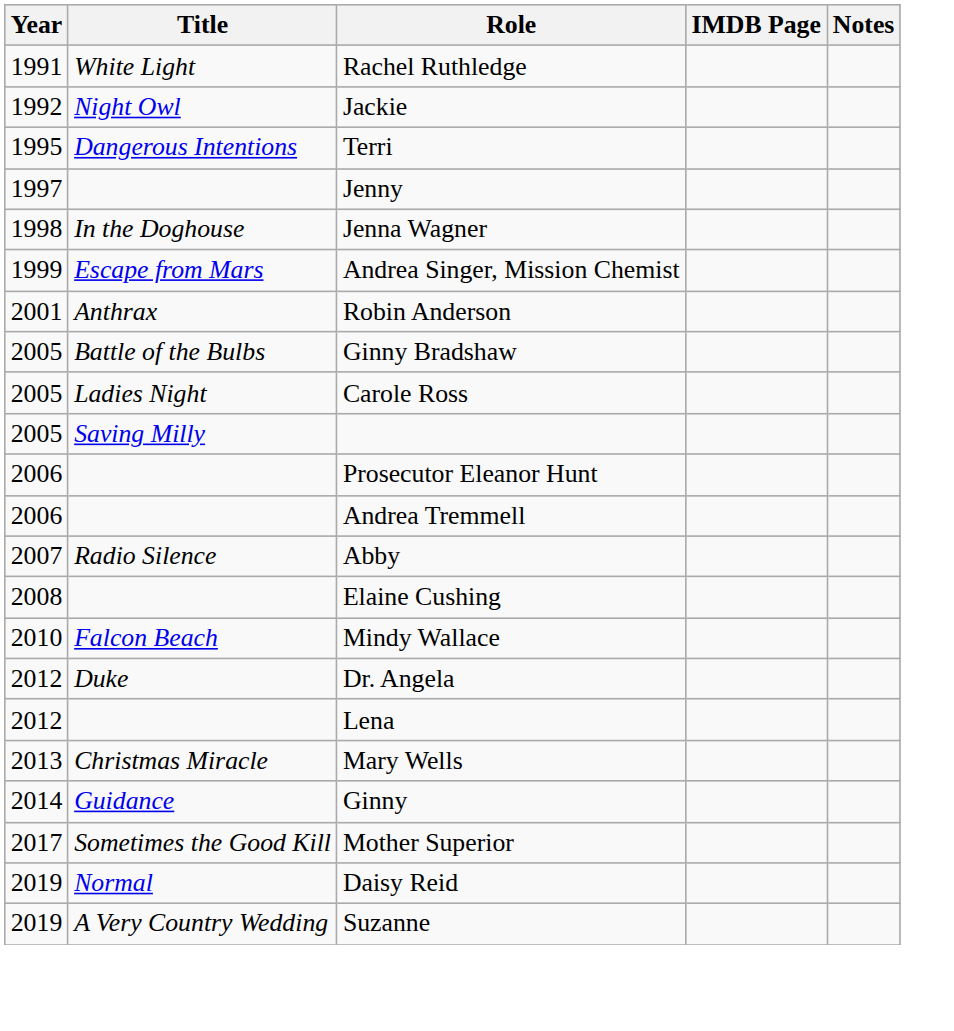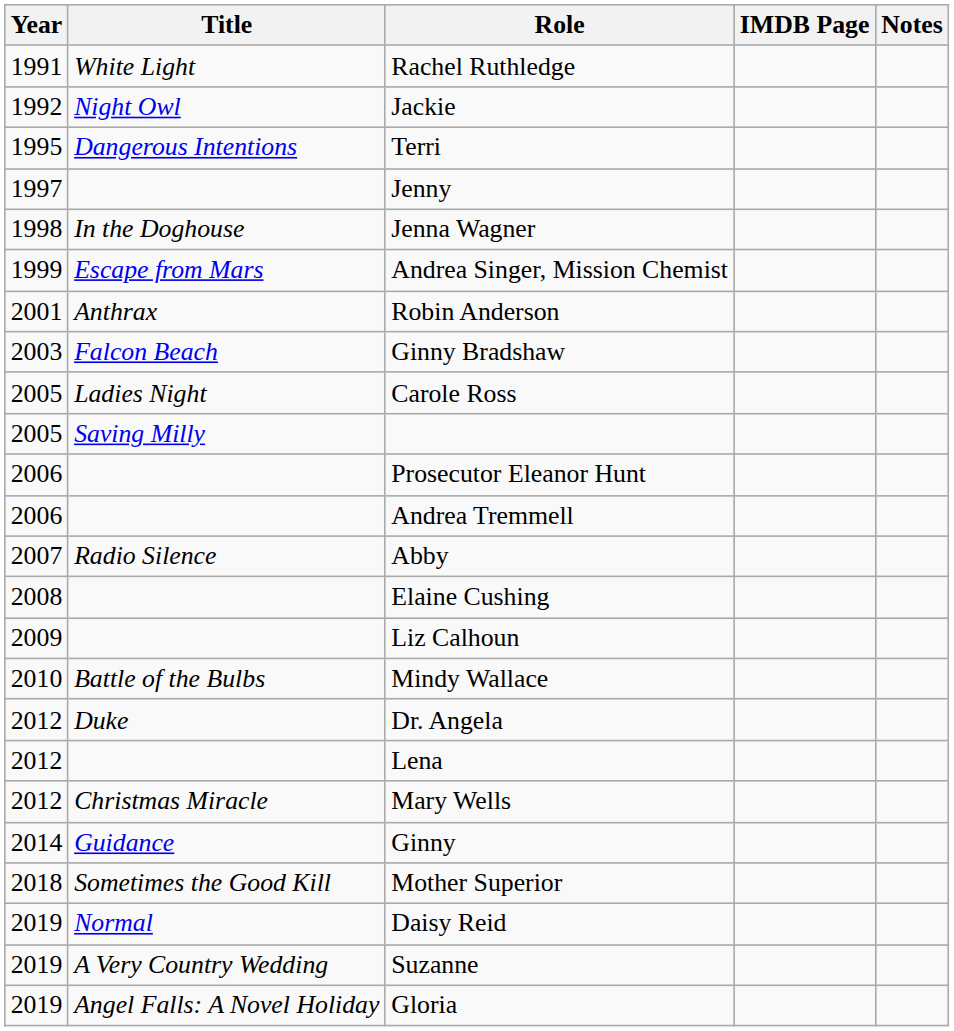Ginny Bradshaw | Year: 2005 -> 2003
Ginny Bradshaw | Title: Battle of the Bulbs -> Falcon Beach
+ row: 2009 | Liz Calhoun
Mindy Wallace | Title: Falcon Beach -> Battle of the Bulbs
Mary Wells | Year: 2013 -> 2012
Mother Superior | Year: 2017 -> 2018
+ row: 2019 | Angel Falls: A Novel Holiday | Gloria
